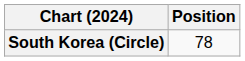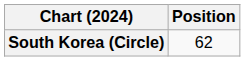South Korea (Circle) | Position: 78 -> 62
